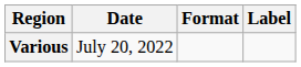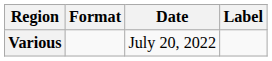columns swapped: Date <-> Format
